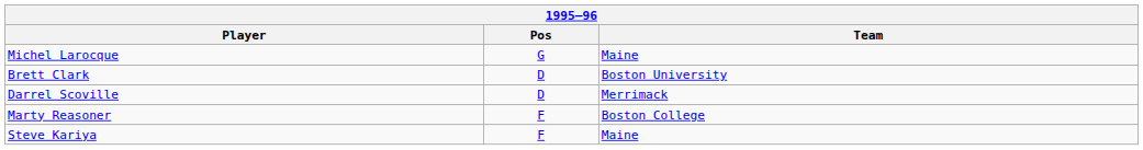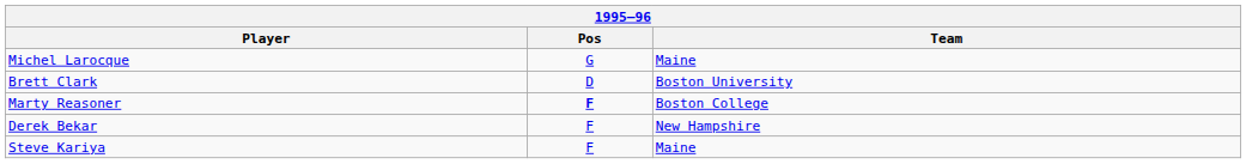- row: Darrel Scoville | D | Merrimack
Marty Reasoner | Pos: normal -> bold
+ row: Derek Bekar | F | New Hampshire
